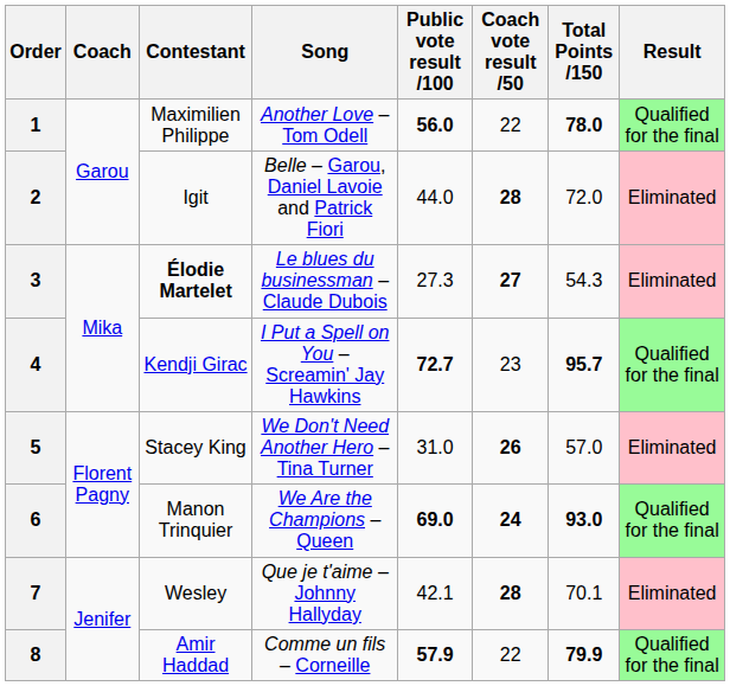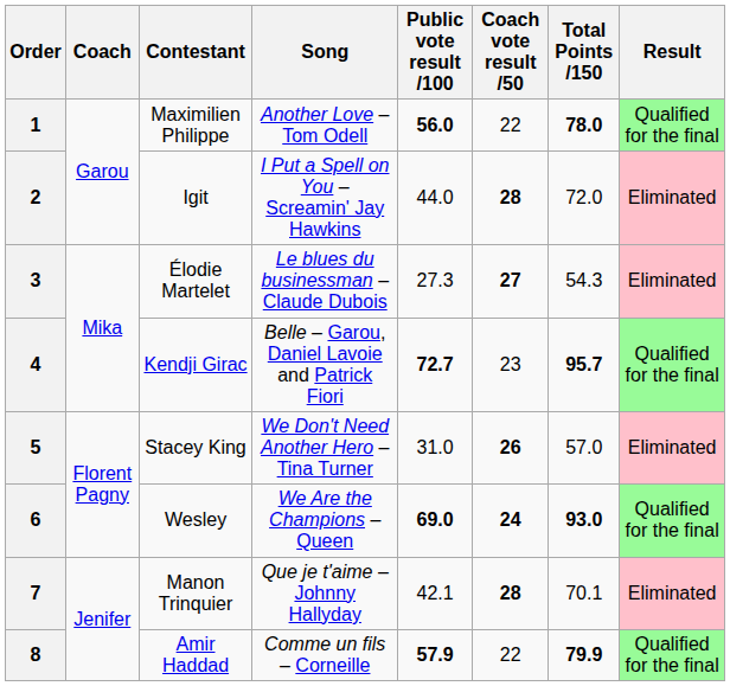2 | Song: Belle – Garou, Daniel Lavoie and Patrick Fiori -> I Put a Spell on You – Screamin' Jay Hawkins
3 | Contestant: bold -> normal
4 | Song: I Put a Spell on You – Screamin' Jay Hawkins -> Belle – Garou, Daniel Lavoie and Patrick Fiori
6 | Contestant: Manon Trinquier -> Wesley
7 | Contestant: Wesley -> Manon Trinquier
